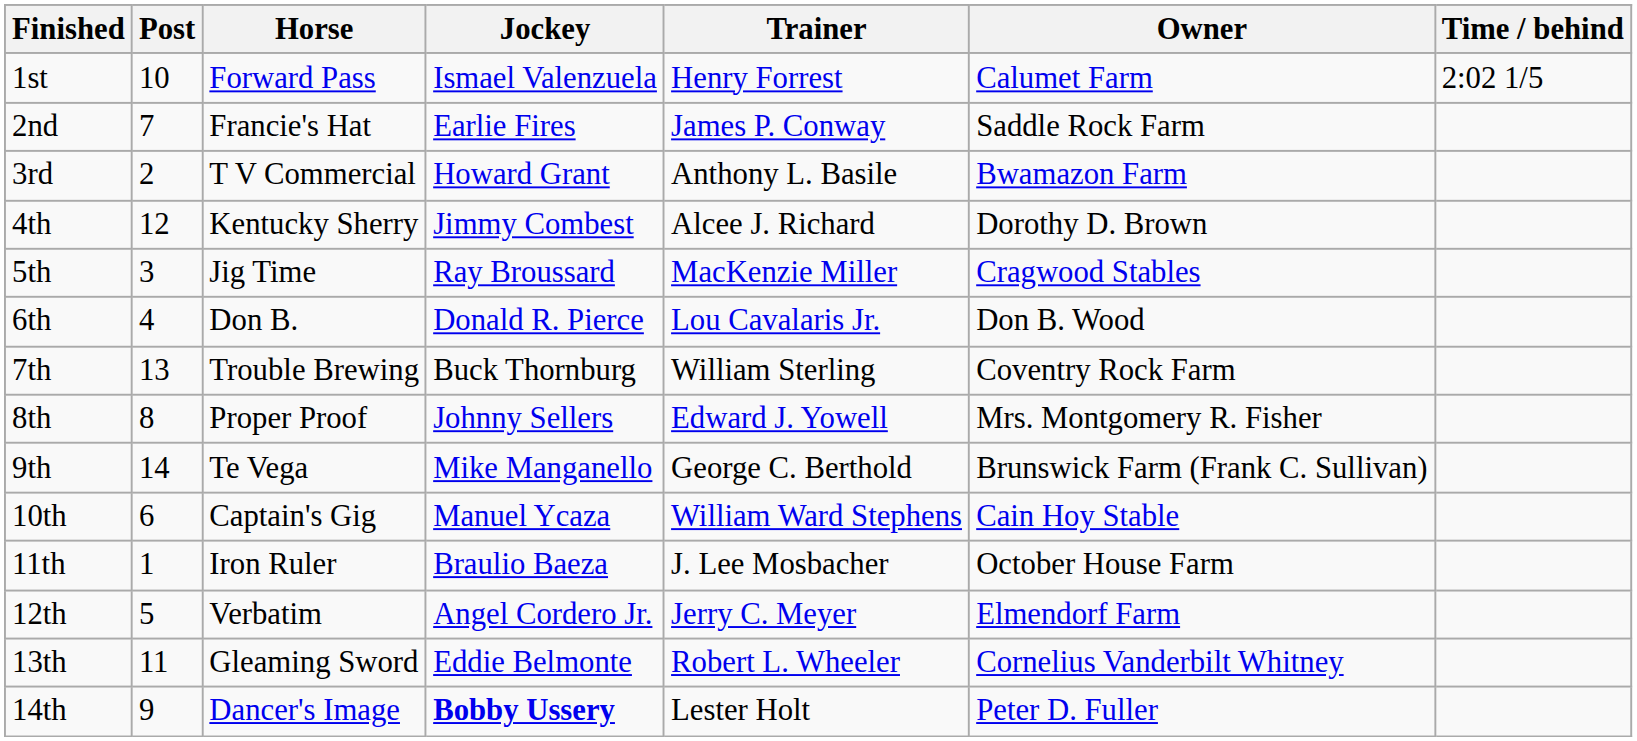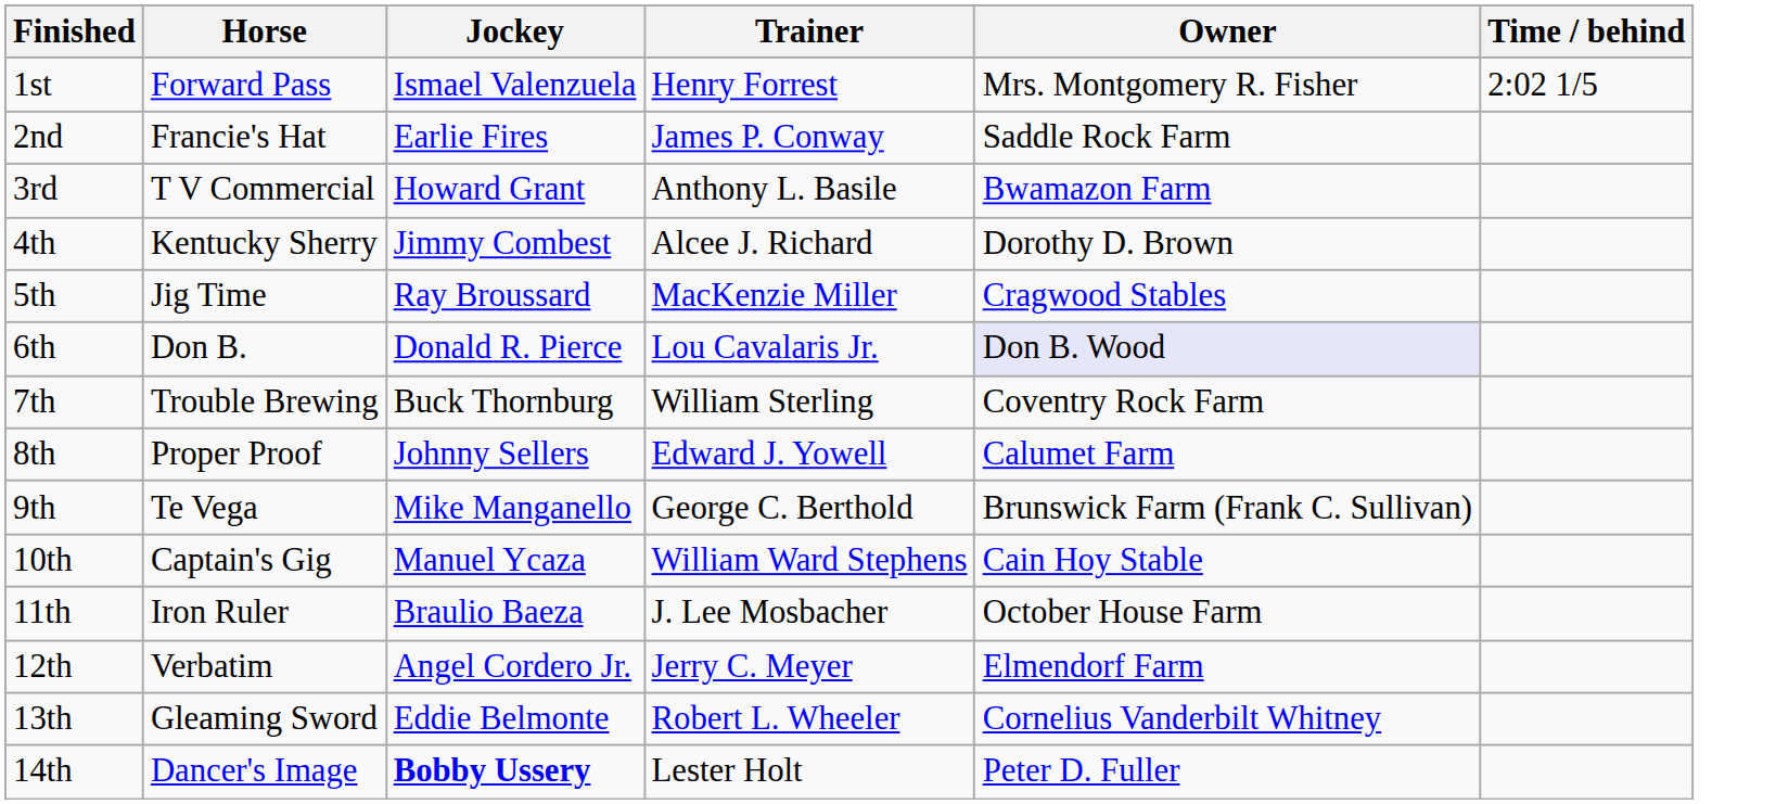- column: Post | 10 | 7 | 2 | 12 | 3 | 4 | 13 | 8 | 14 | 6 | 1 | 5 | 11 | 9
1st | Owner: Calumet Farm -> Mrs. Montgomery R. Fisher
6th | Owner: no background -> lavender background
8th | Owner: Mrs. Montgomery R. Fisher -> Calumet Farm
